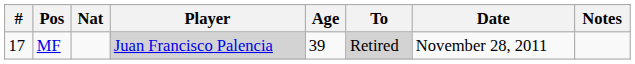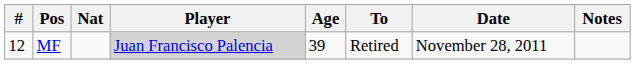MF | #: 17 -> 12
MF | To: lightgrey background -> no background
